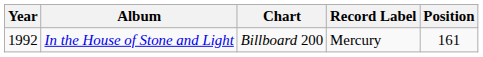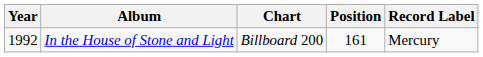columns swapped: Position <-> Record Label
